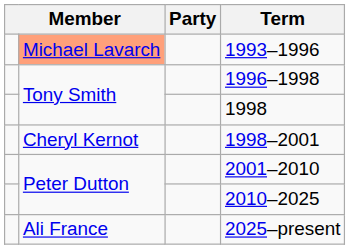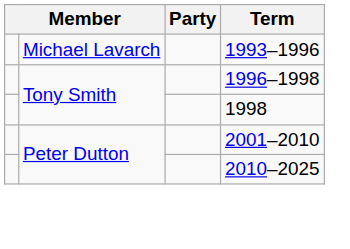1993–1996 | column 2: lightsalmon background -> no background
- row: Cheryl Kernot | 1998–2001
- row: Ali France | 2025–present
